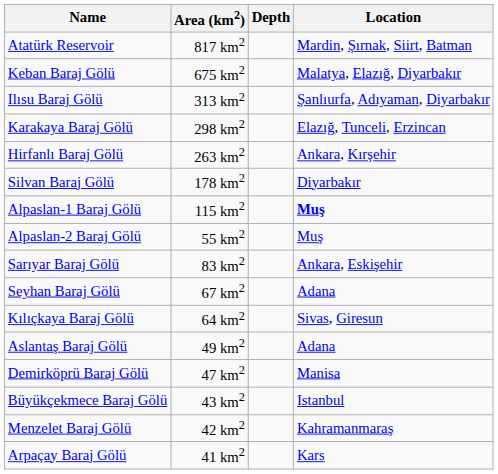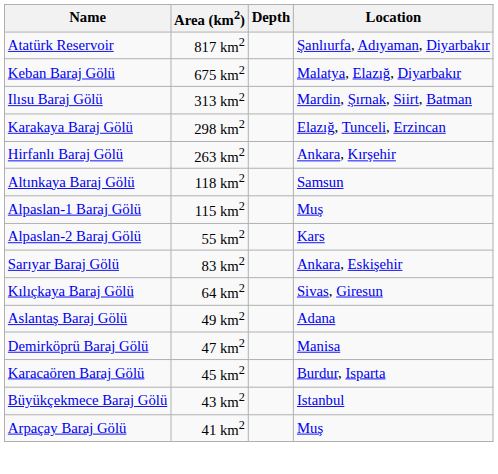Atatürk Reservoir | Location: Mardin, Şırnak, Siirt, Batman -> Şanlıurfa, Adıyaman, Diyarbakır
Ilısu Baraj Gölü | Location: Şanlıurfa, Adıyaman, Diyarbakır -> Mardin, Şırnak, Siirt, Batman
- row: Silvan Baraj Gölü | 178 km2 | Diyarbakır
+ row: Altınkaya Baraj Gölü | 118 km2 | Samsun
Alpaslan-1 Baraj Gölü | Location: bold -> normal
Alpaslan-2 Baraj Gölü | Location: Muş -> Kars
- row: Seyhan Baraj Gölü | 67 km2 | Adana
+ row: Karacaören Baraj Gölü | 45 km2 | Burdur, Isparta
- row: Menzelet Baraj Gölü | 42 km2 | Kahramanmaraş
Arpaçay Baraj Gölü | Location: Kars -> Muş
